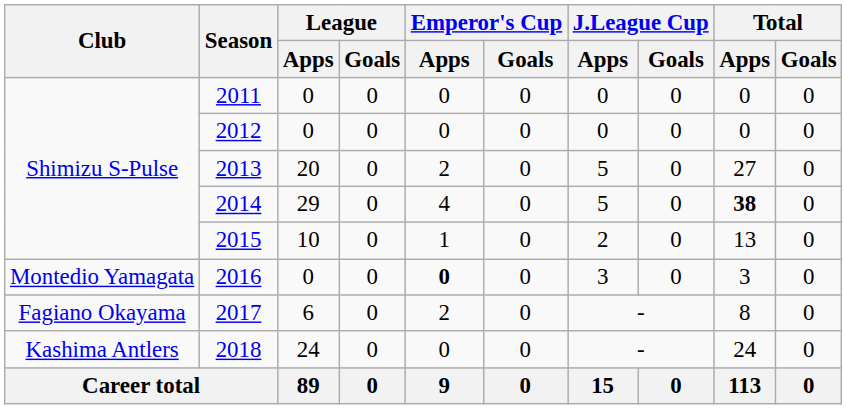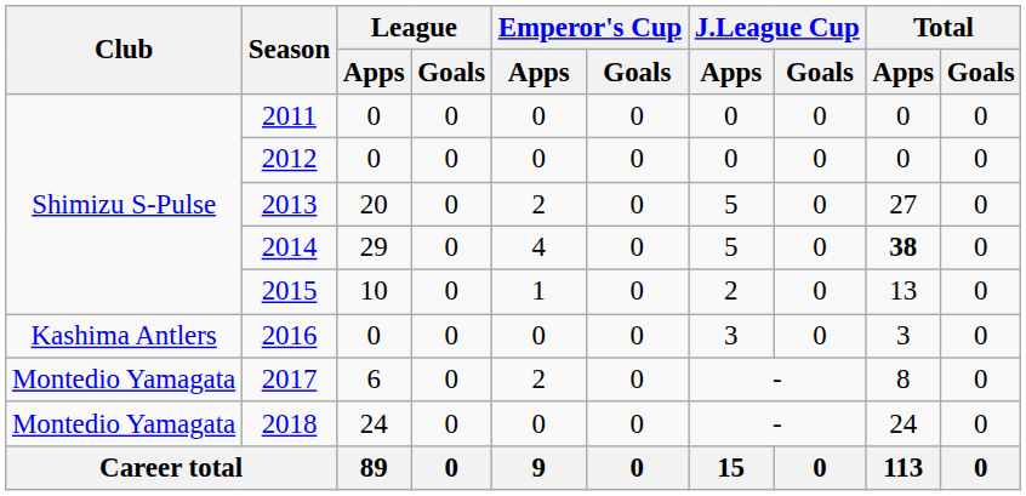2016 | Club: Montedio Yamagata -> Kashima Antlers
2016 | Emperor's Cup / Apps: bold -> normal
2017 | Club: Fagiano Okayama -> Montedio Yamagata
2018 | Club: Kashima Antlers -> Montedio Yamagata
